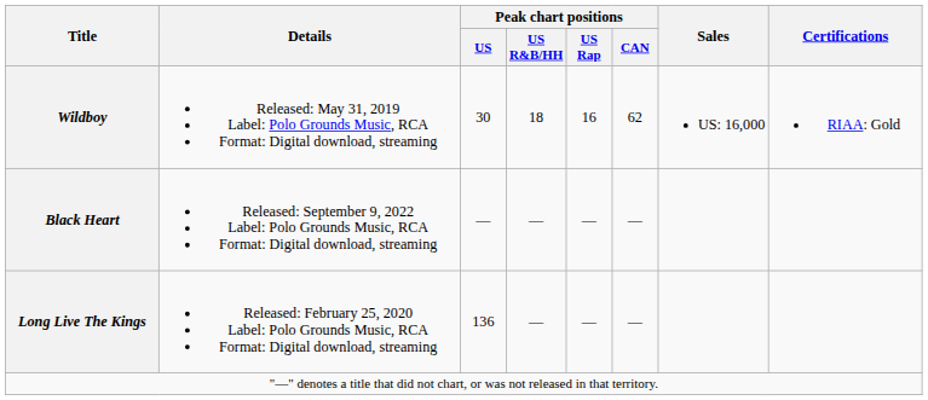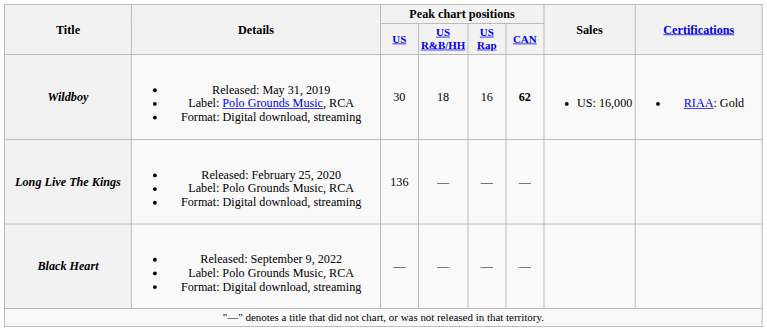Wildboy | Peak chart positions / CAN: normal -> bold
rows swapped: Long Live The Kings <-> Black Heart
